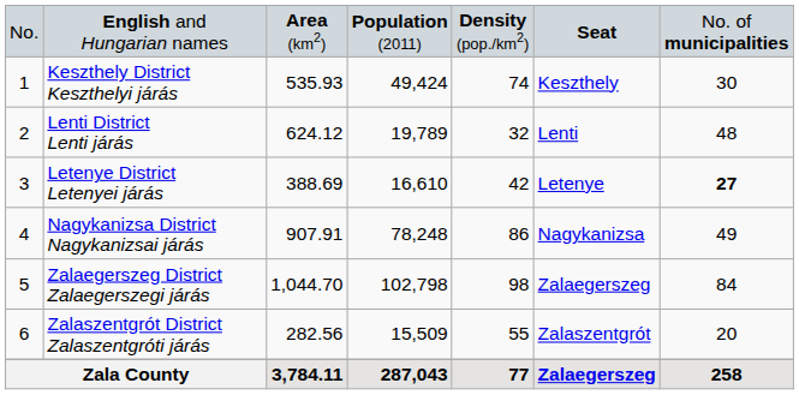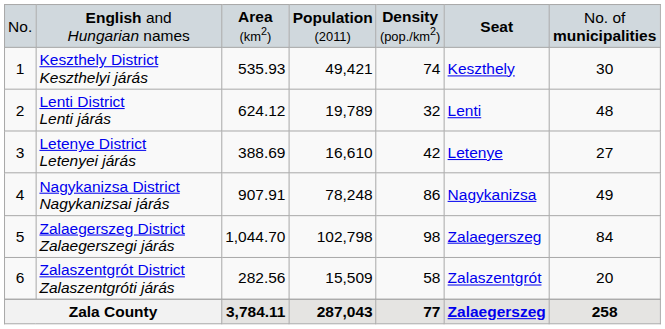Keszthely District Keszthelyi járás | column 4: 49,424 -> 49,421
Letenye District Letenyei járás | column 7: bold -> normal
Zalaszentgrót District Zalaszentgróti járás | column 5: 55 -> 58
